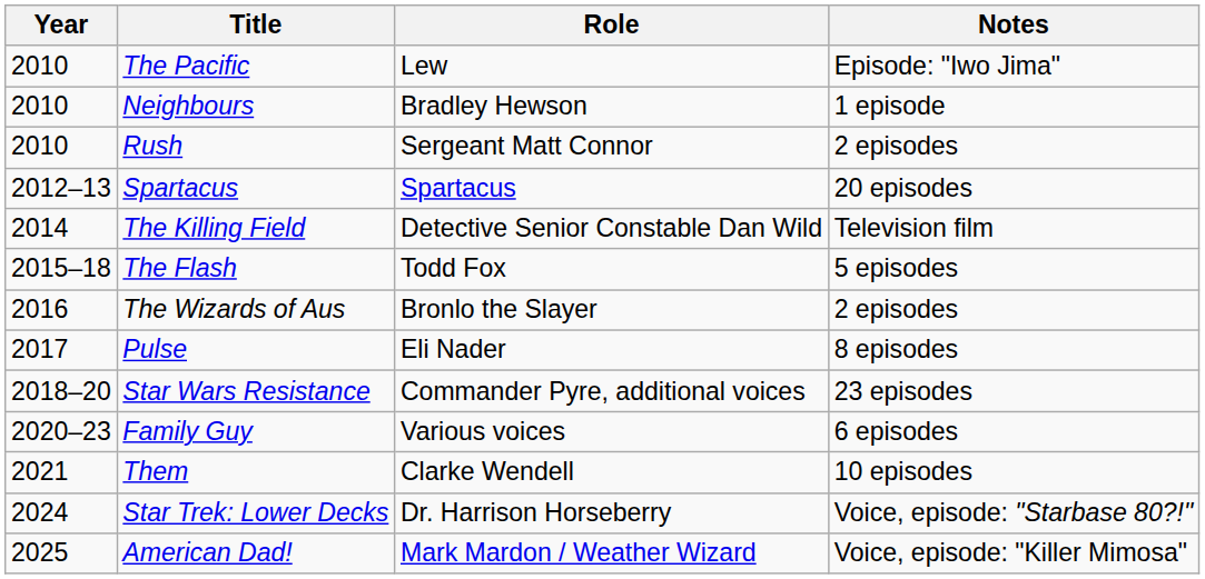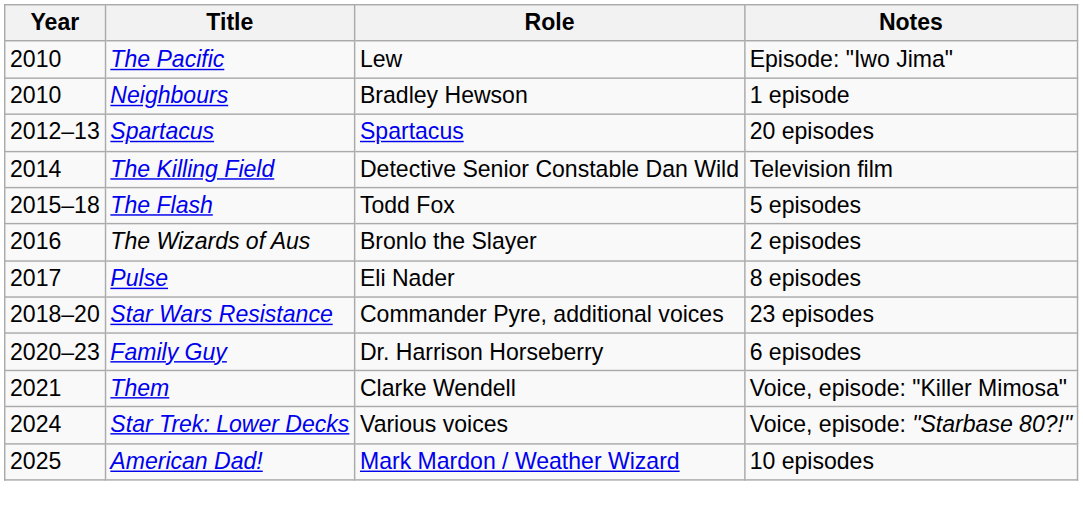- row: 2010 | Rush | Sergeant Matt Connor | 2 episodes
Family Guy | Role: Various voices -> Dr. Harrison Horseberry
Them | Notes: 10 episodes -> Voice, episode: "Killer Mimosa"
Star Trek: Lower Decks | Role: Dr. Harrison Horseberry -> Various voices
American Dad! | Notes: Voice, episode: "Killer Mimosa" -> 10 episodes
